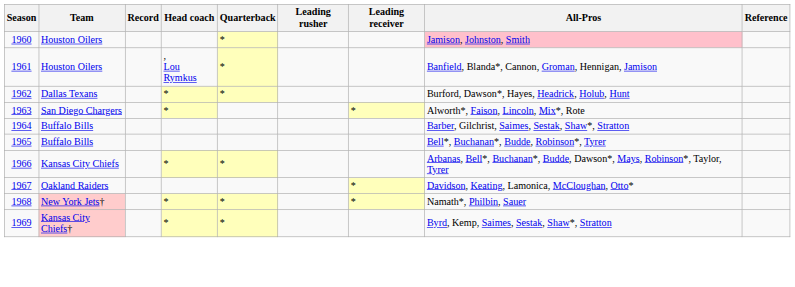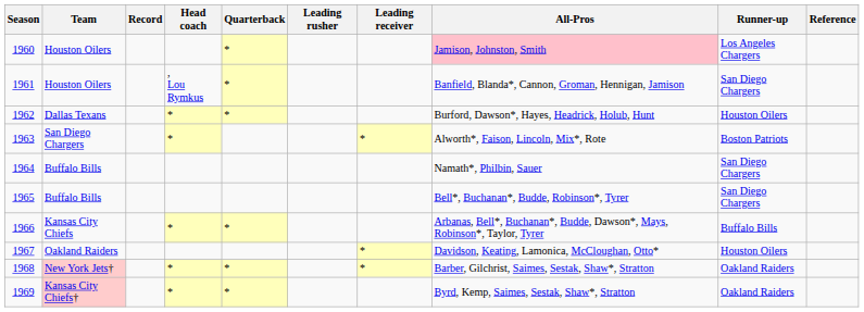+ column: Runner-up | Los Angeles Chargers | San Diego Chargers | Houston Oilers | Boston Patriots | San Diego Chargers | San Diego Chargers | Buffalo Bills | Houston Oilers | Oakland Raiders | Oakland Raiders
1964 | All-Pros: Barber, Gilchrist, Saimes, Sestak, Shaw*, Stratton -> Namath*, Philbin, Sauer
1968 | All-Pros: Namath*, Philbin, Sauer -> Barber, Gilchrist, Saimes, Sestak, Shaw*, Stratton
